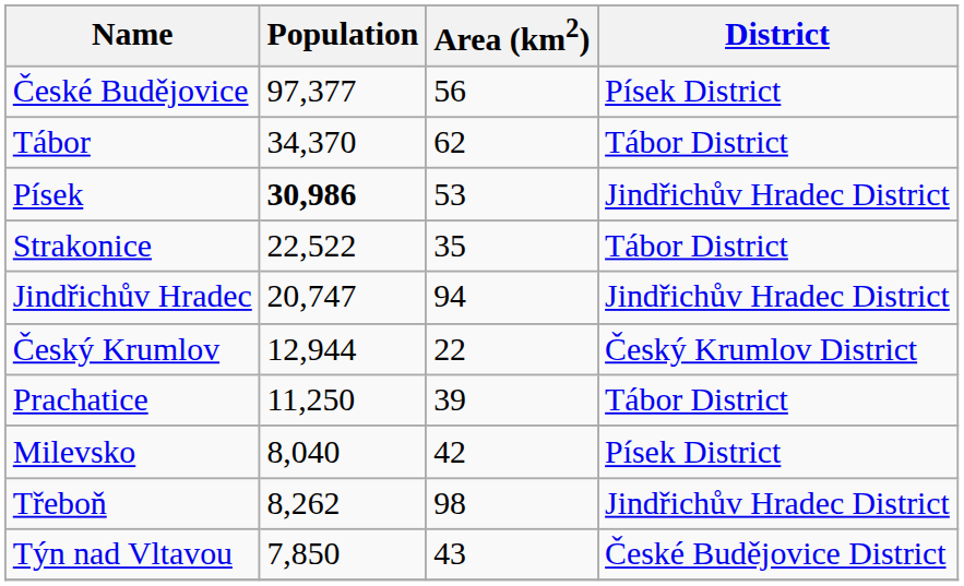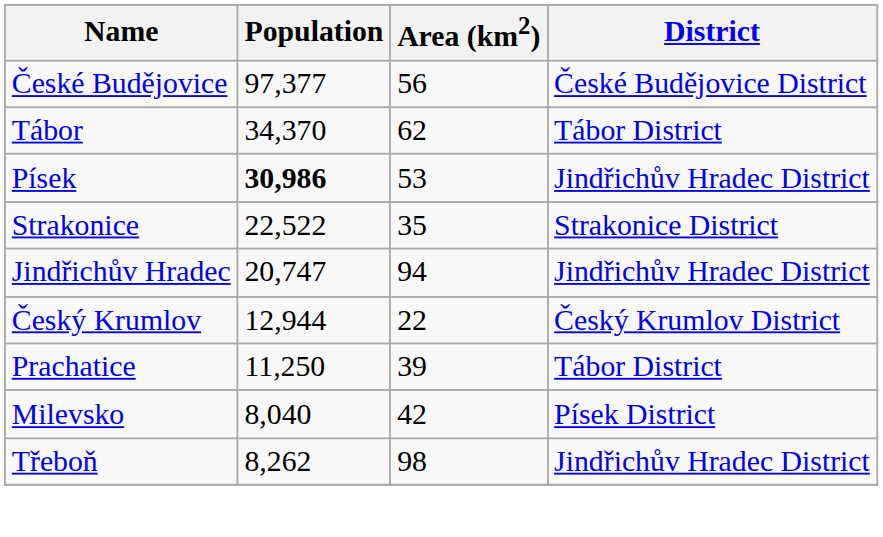České Budějovice | District: Písek District -> České Budějovice District
Strakonice | District: Tábor District -> Strakonice District
- row: Týn nad Vltavou | 7,850 | 43 | České Budějovice District
